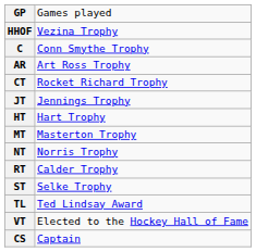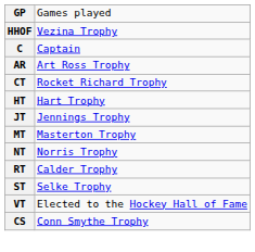C | column 2: Conn Smythe Trophy -> Captain
rows swapped: HT <-> JT
- row: TL | Ted Lindsay Award
CS | column 2: Captain -> Conn Smythe Trophy
